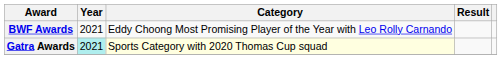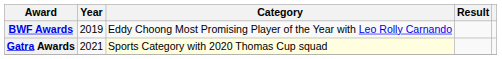BWF Awards | Year: 2021 -> 2019
Gatra Awards | Year: paleturquoise background -> no background
